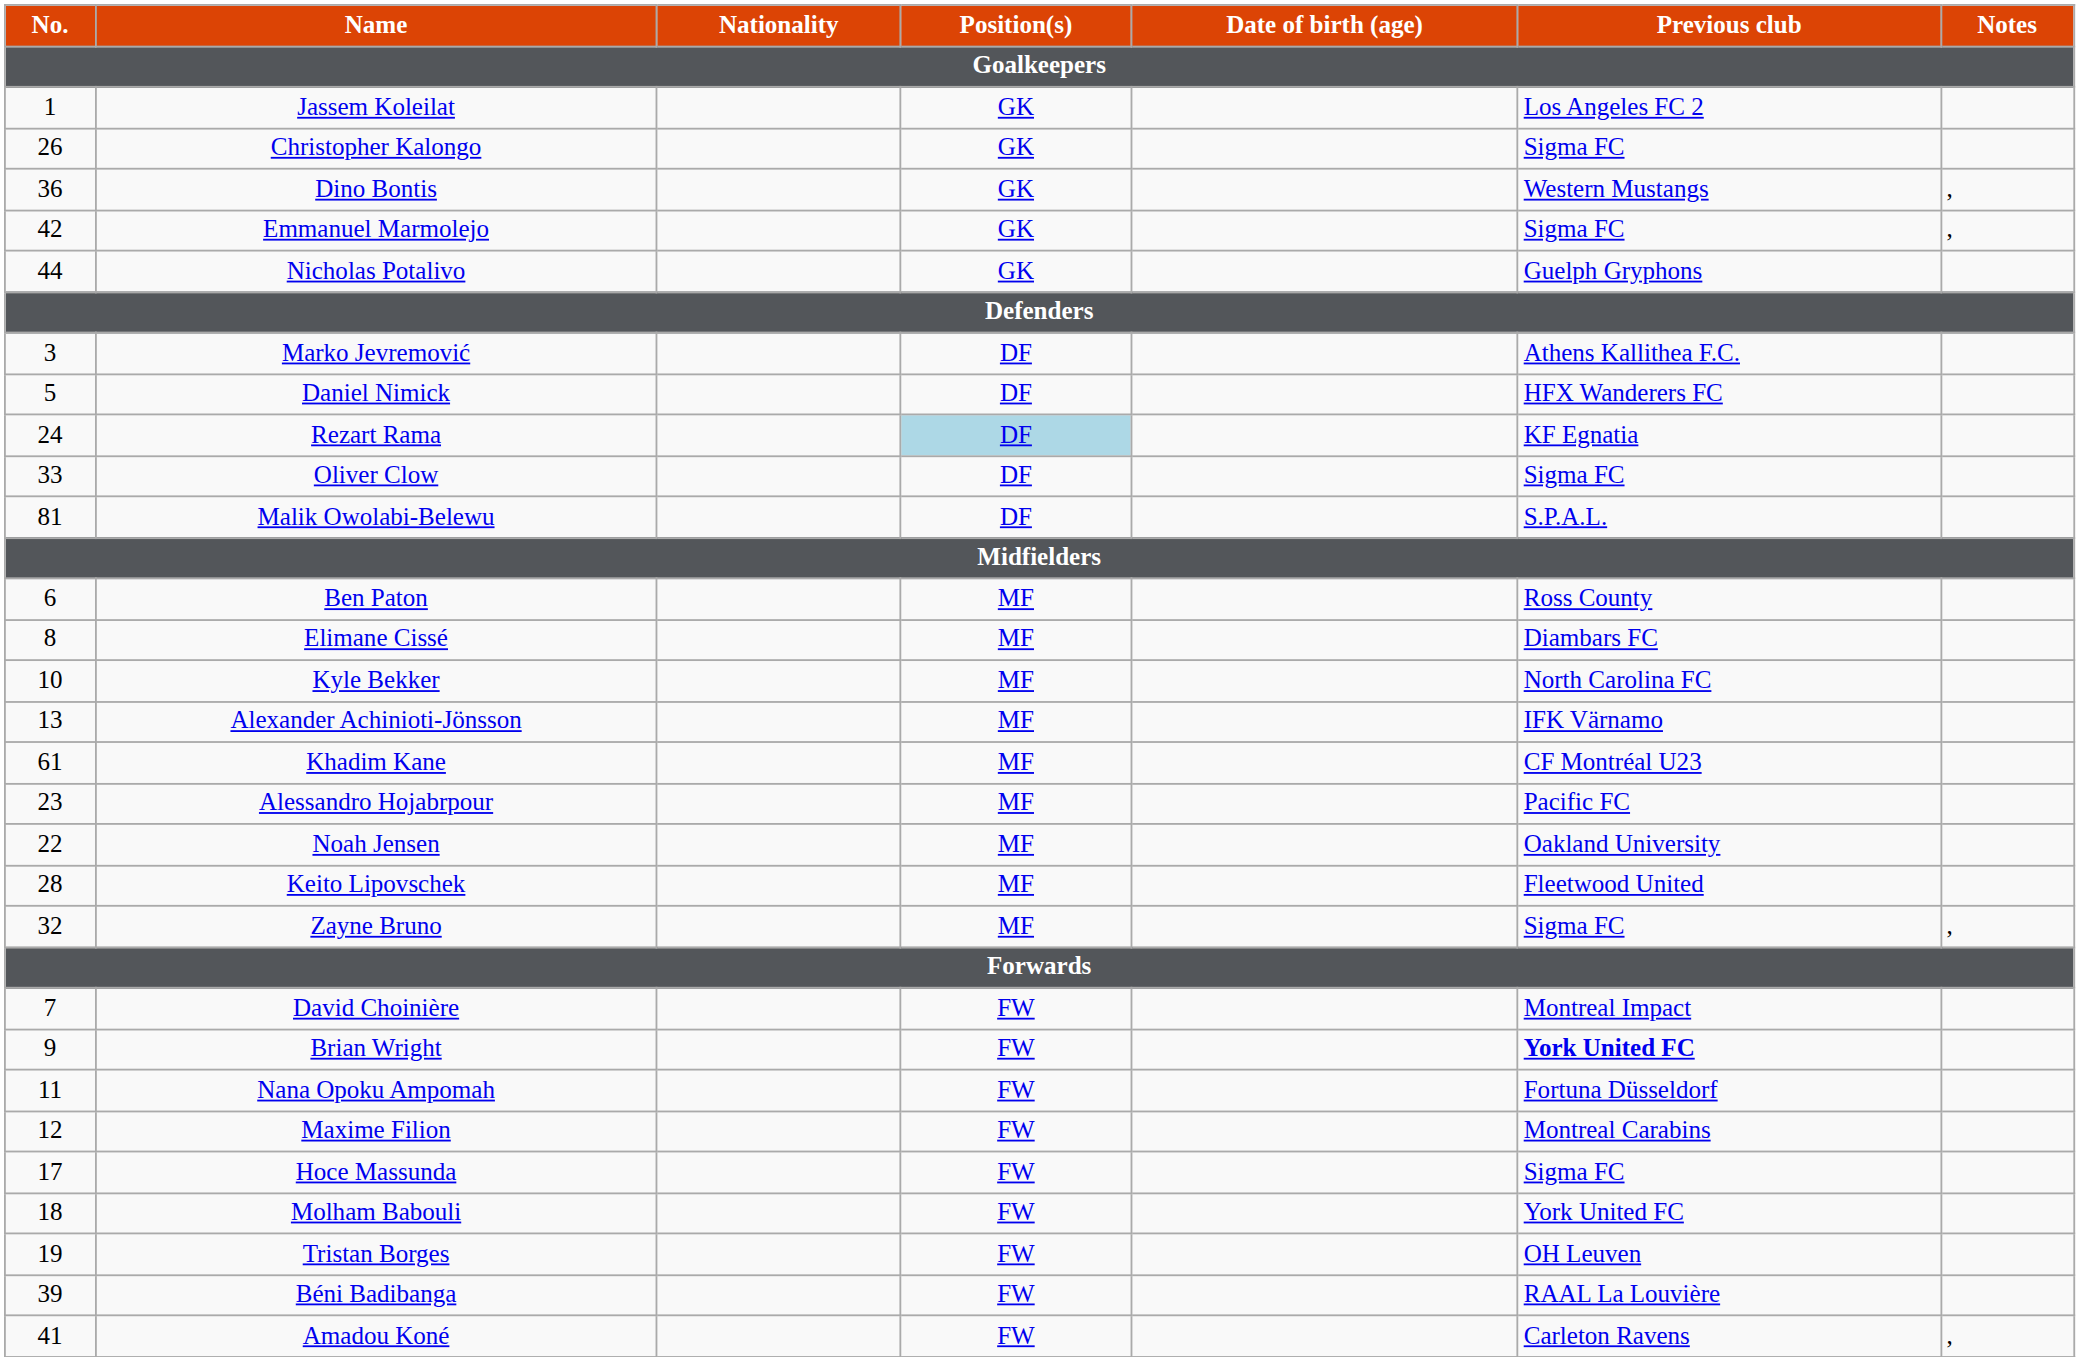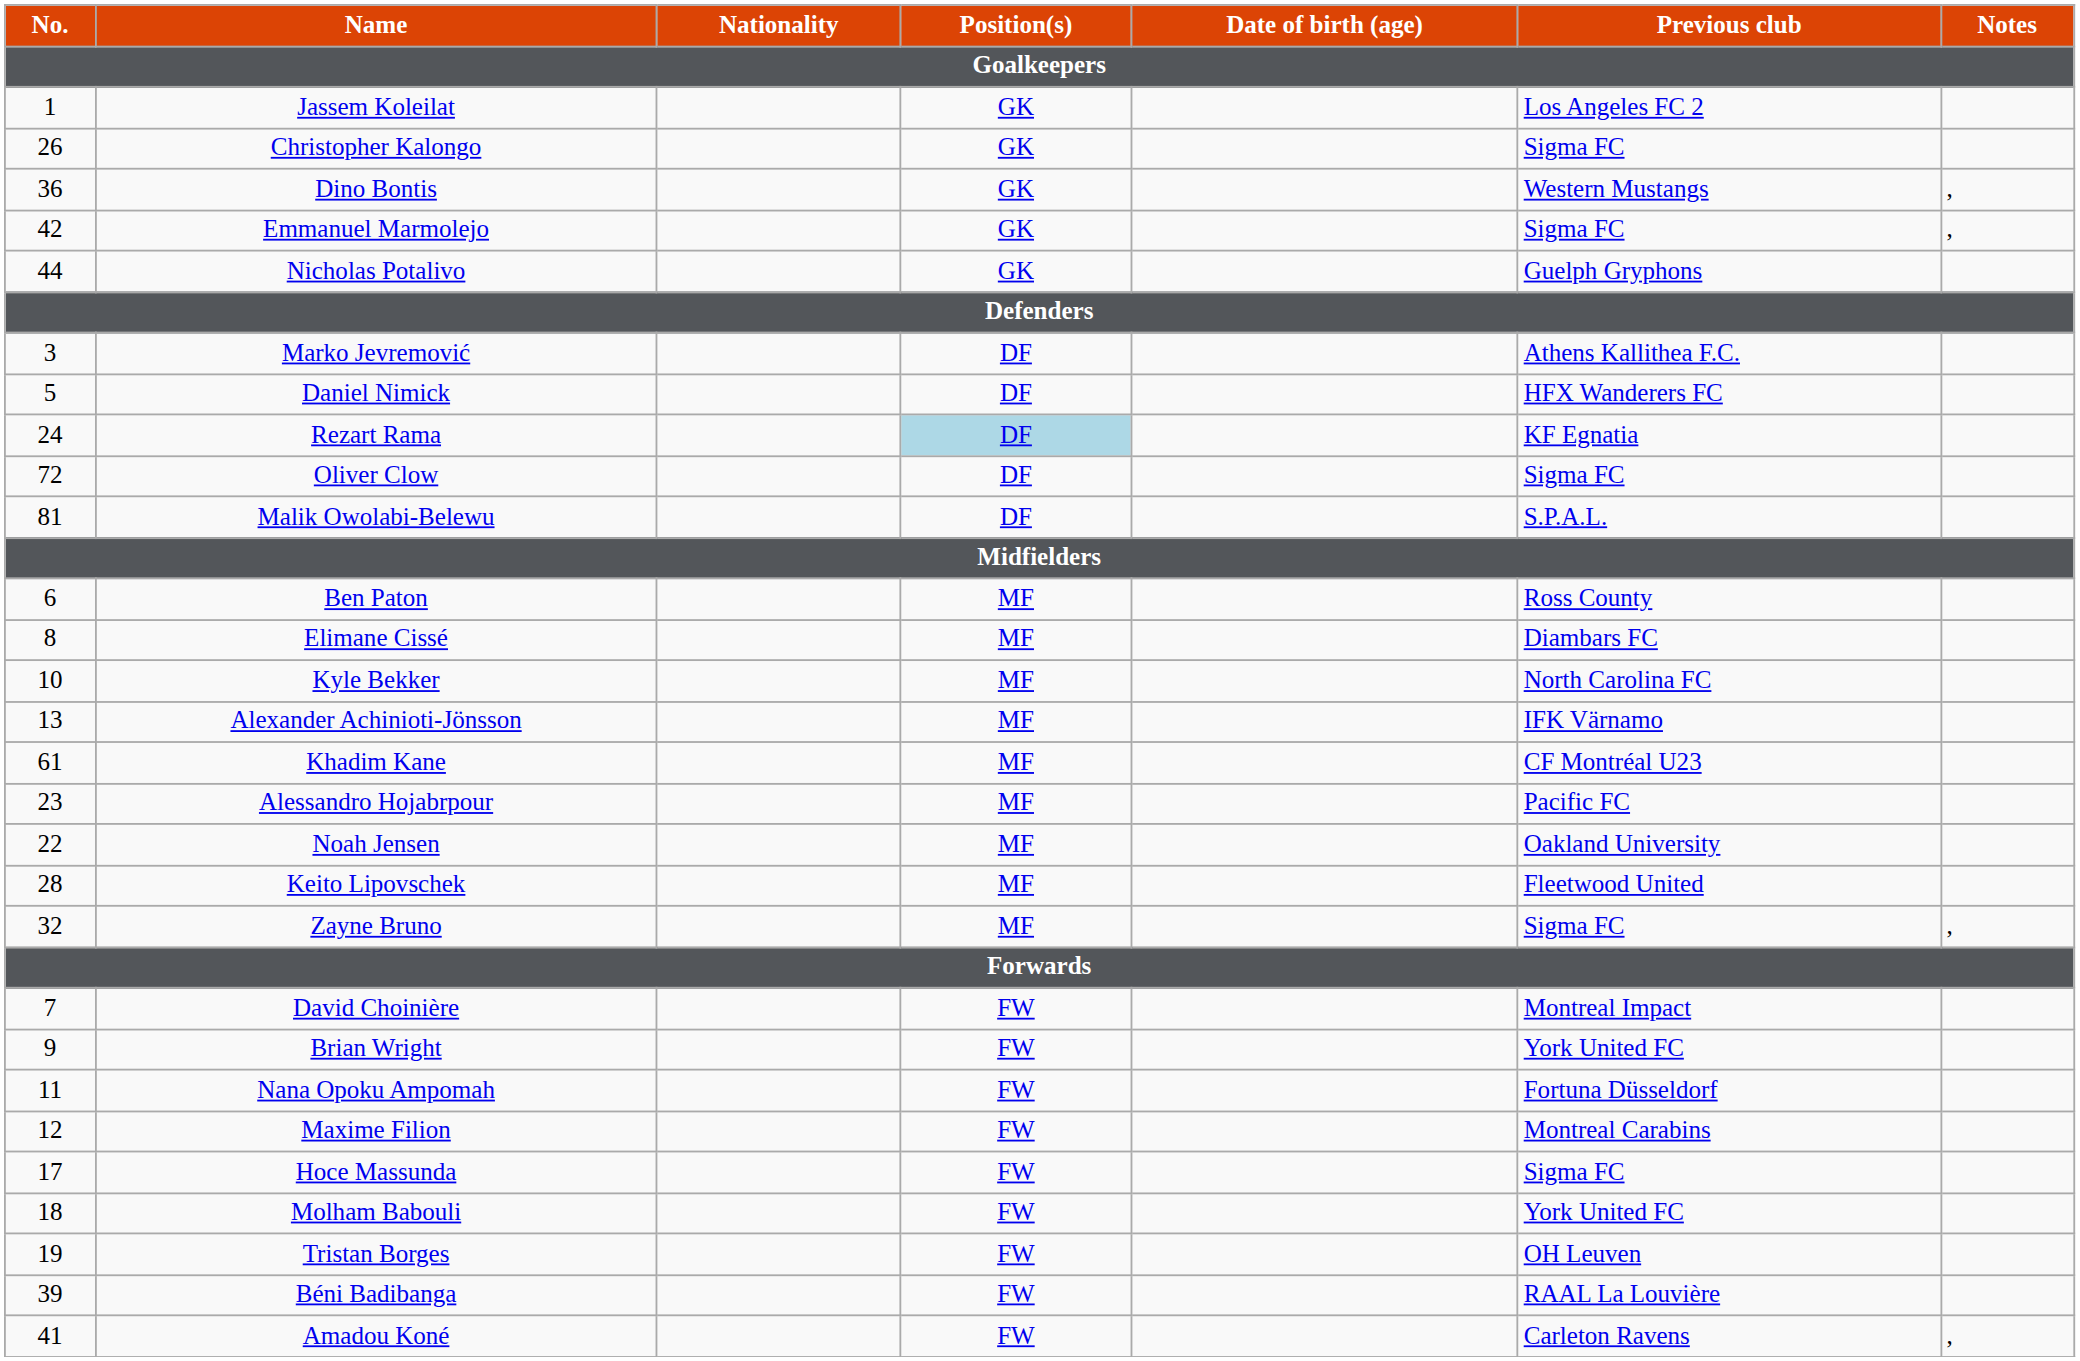Oliver Clow | No.: 33 -> 72
Brian Wright | Previous club: bold -> normal
